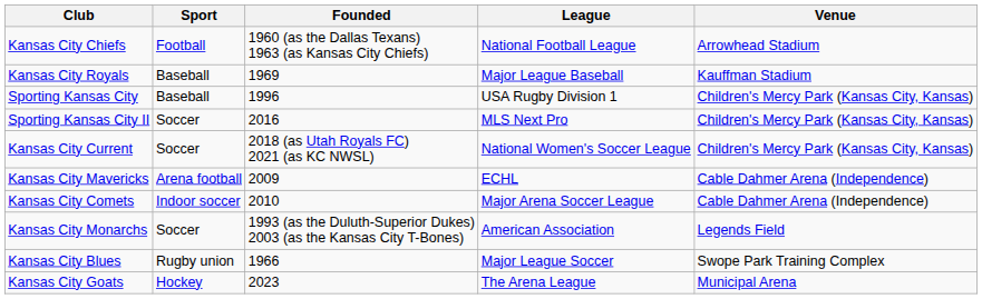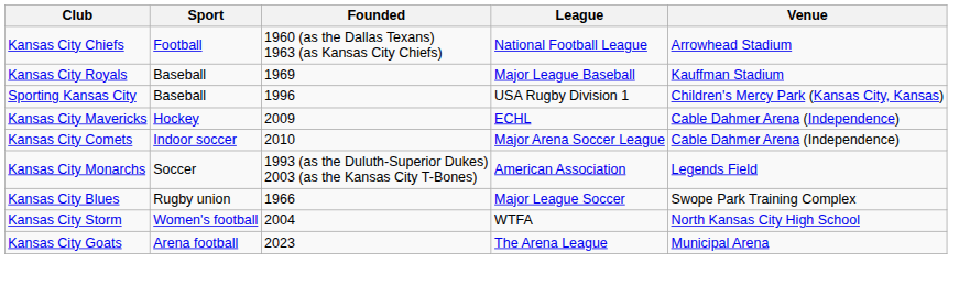- row: Sporting Kansas City II | Soccer | 2016 | MLS Next Pro | Children's Mercy Park (Kansas City, Kansas)
- row: Kansas City Current | Soccer | 2018 (as Utah Royals FC) 2021 (as KC NWSL) | National Women's Soccer League | Children's Mercy Park (Kansas City, Kansas)
Kansas City Mavericks | Sport: Arena football -> Hockey
+ row: Kansas City Storm | Women's football | 2004 | WTFA | North Kansas City High School
Kansas City Goats | Sport: Hockey -> Arena football
